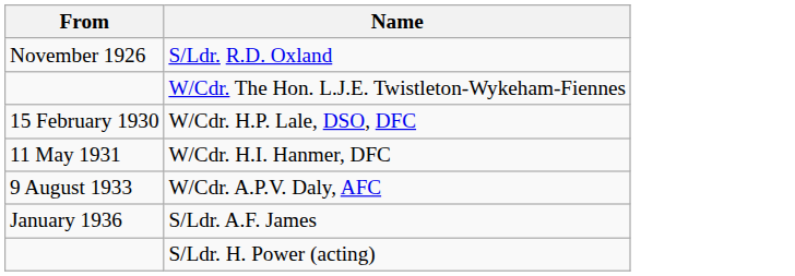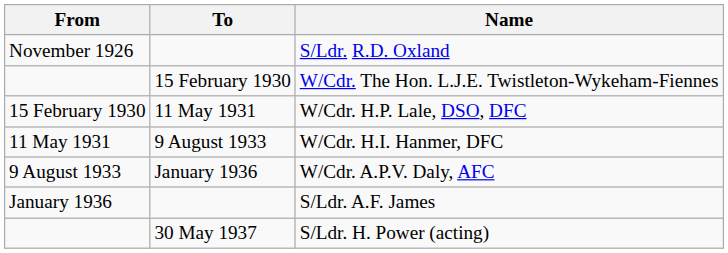+ column: To | 15 February 1930 | 11 May 1931 | 9 August 1933 | January 1936 | 30 May 1937
